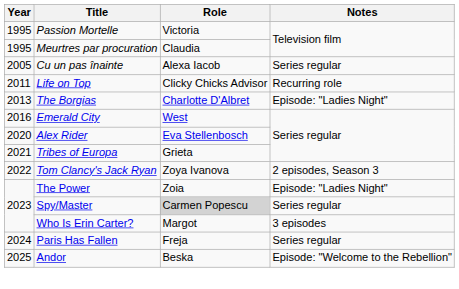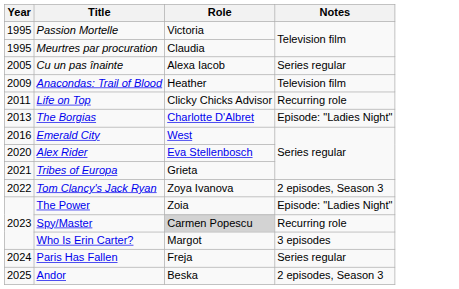+ row: 2009 | Anacondas: Trail of Blood | Heather | Television film
Spy/Master | Notes: Series regular -> Recurring role
Andor | Notes: Episode: "Welcome to the Rebellion" -> 2 episodes, Season 3
